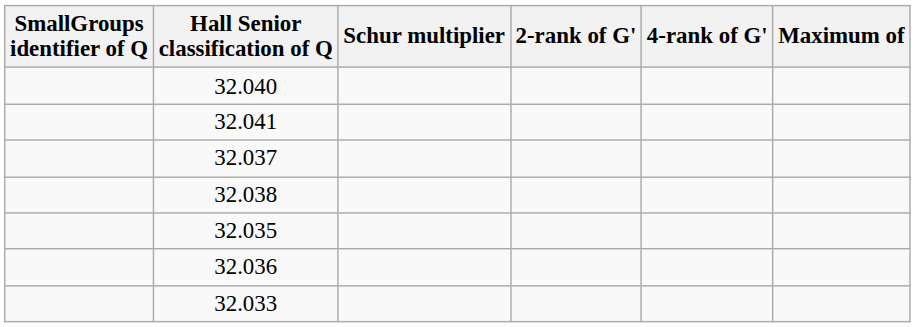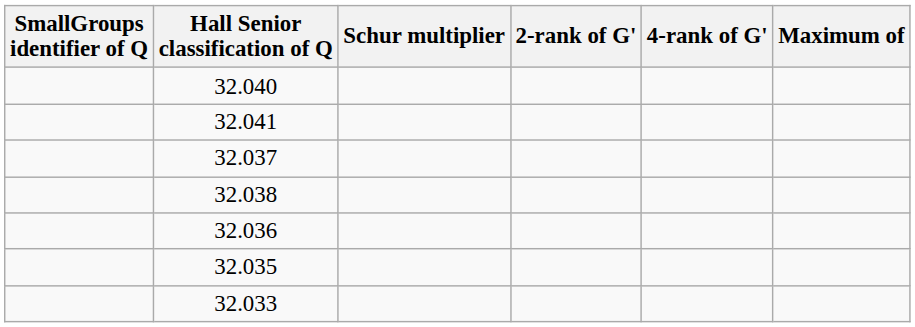rows swapped: 32.035 <-> 32.036
